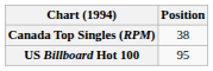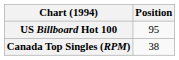rows swapped: Canada Top Singles (RPM) <-> US Billboard Hot 100
